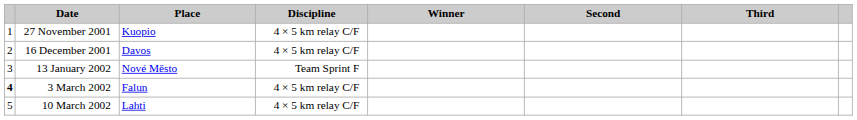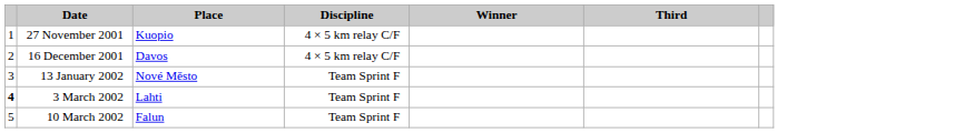- column: Second
3 March 2002 | Place: Falun -> Lahti
3 March 2002 | Discipline: 4 × 5 km relay C/F -> Team Sprint F
10 March 2002 | Place: Lahti -> Falun
10 March 2002 | Discipline: 4 × 5 km relay C/F -> Team Sprint F
